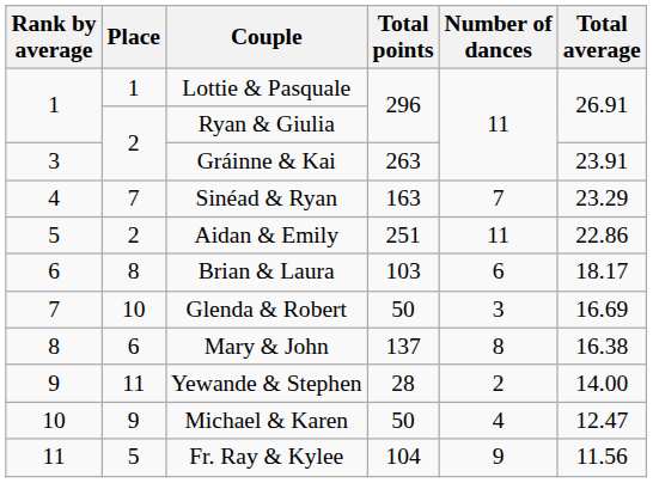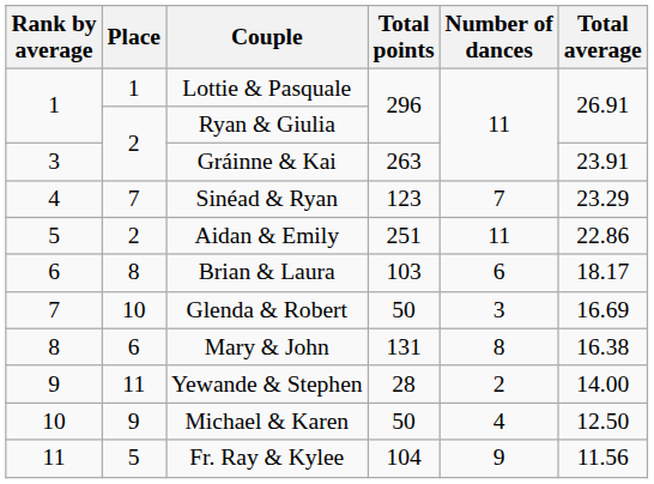Sinéad & Ryan | Total points: 163 -> 123
Mary & John | Total points: 137 -> 131
Michael & Karen | Total average: 12.47 -> 12.50
